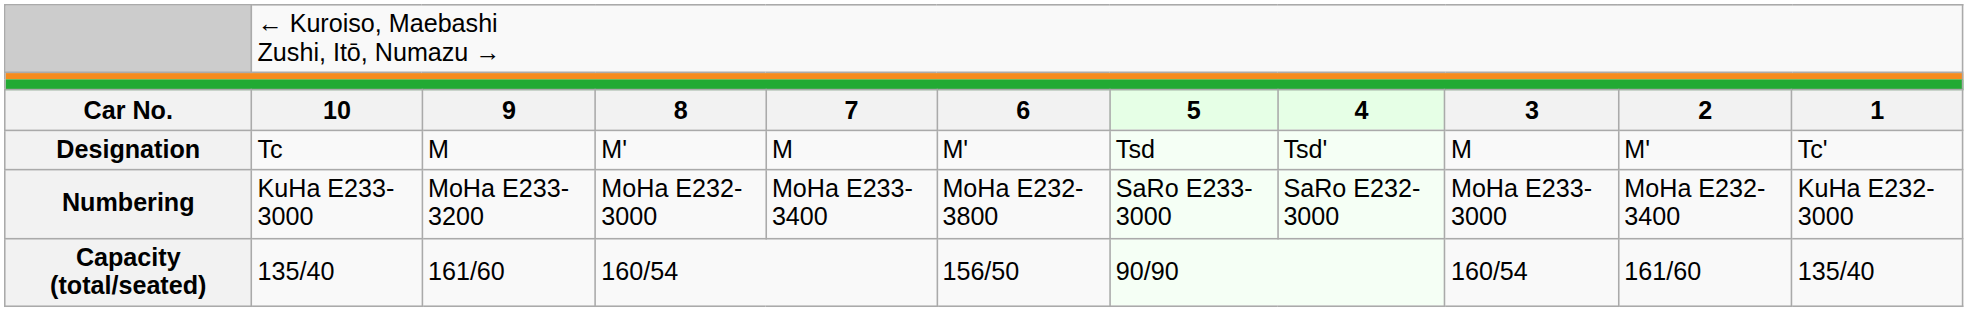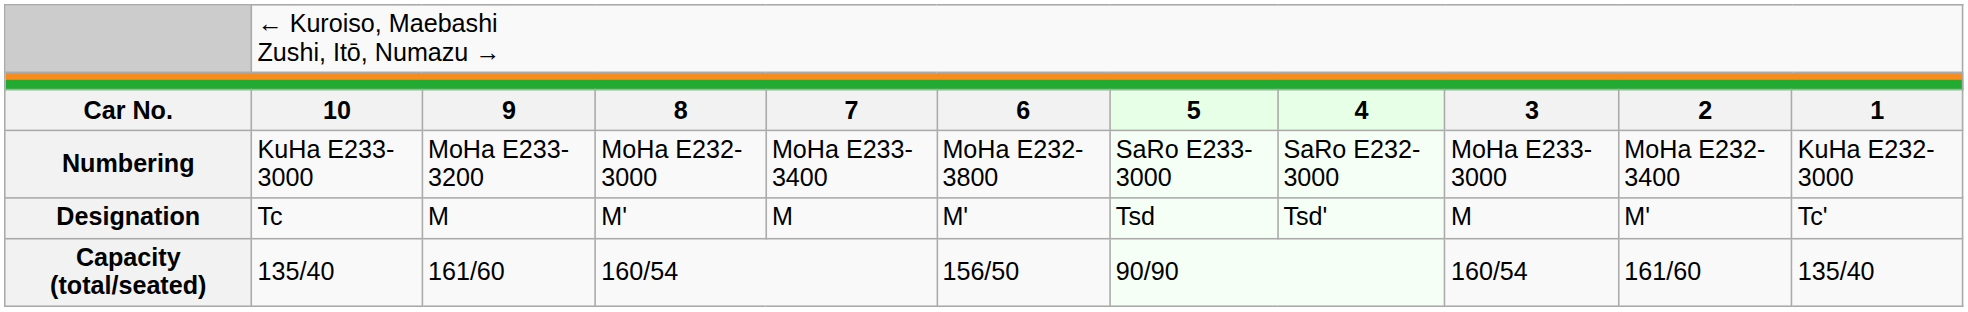rows swapped: Designation <-> Numbering
